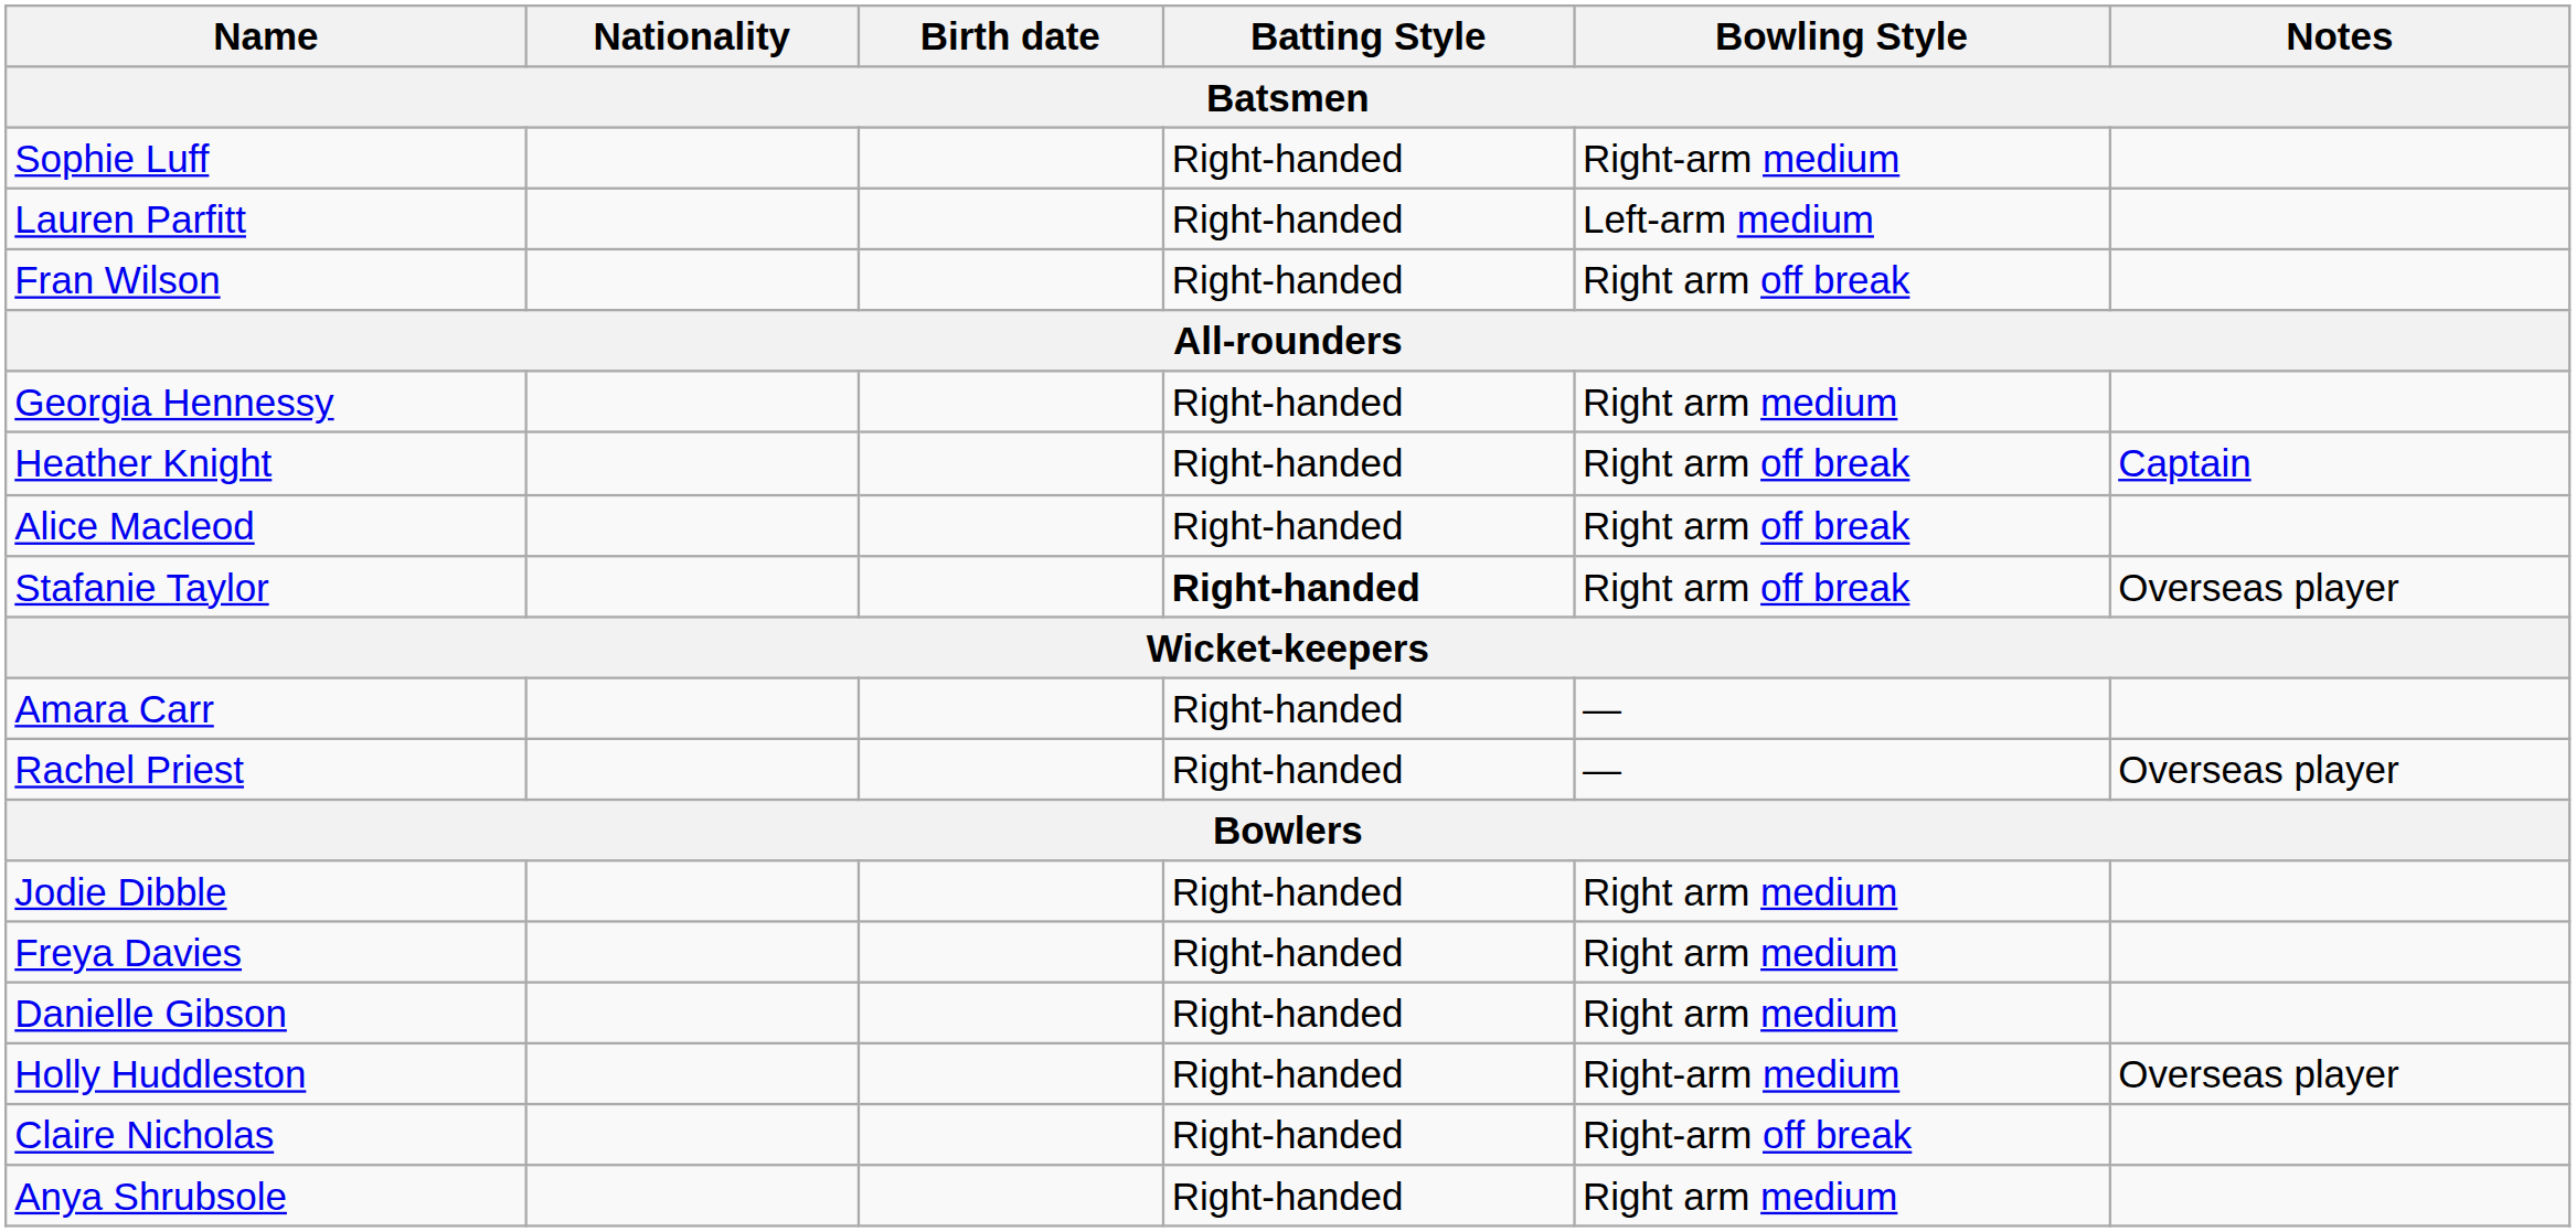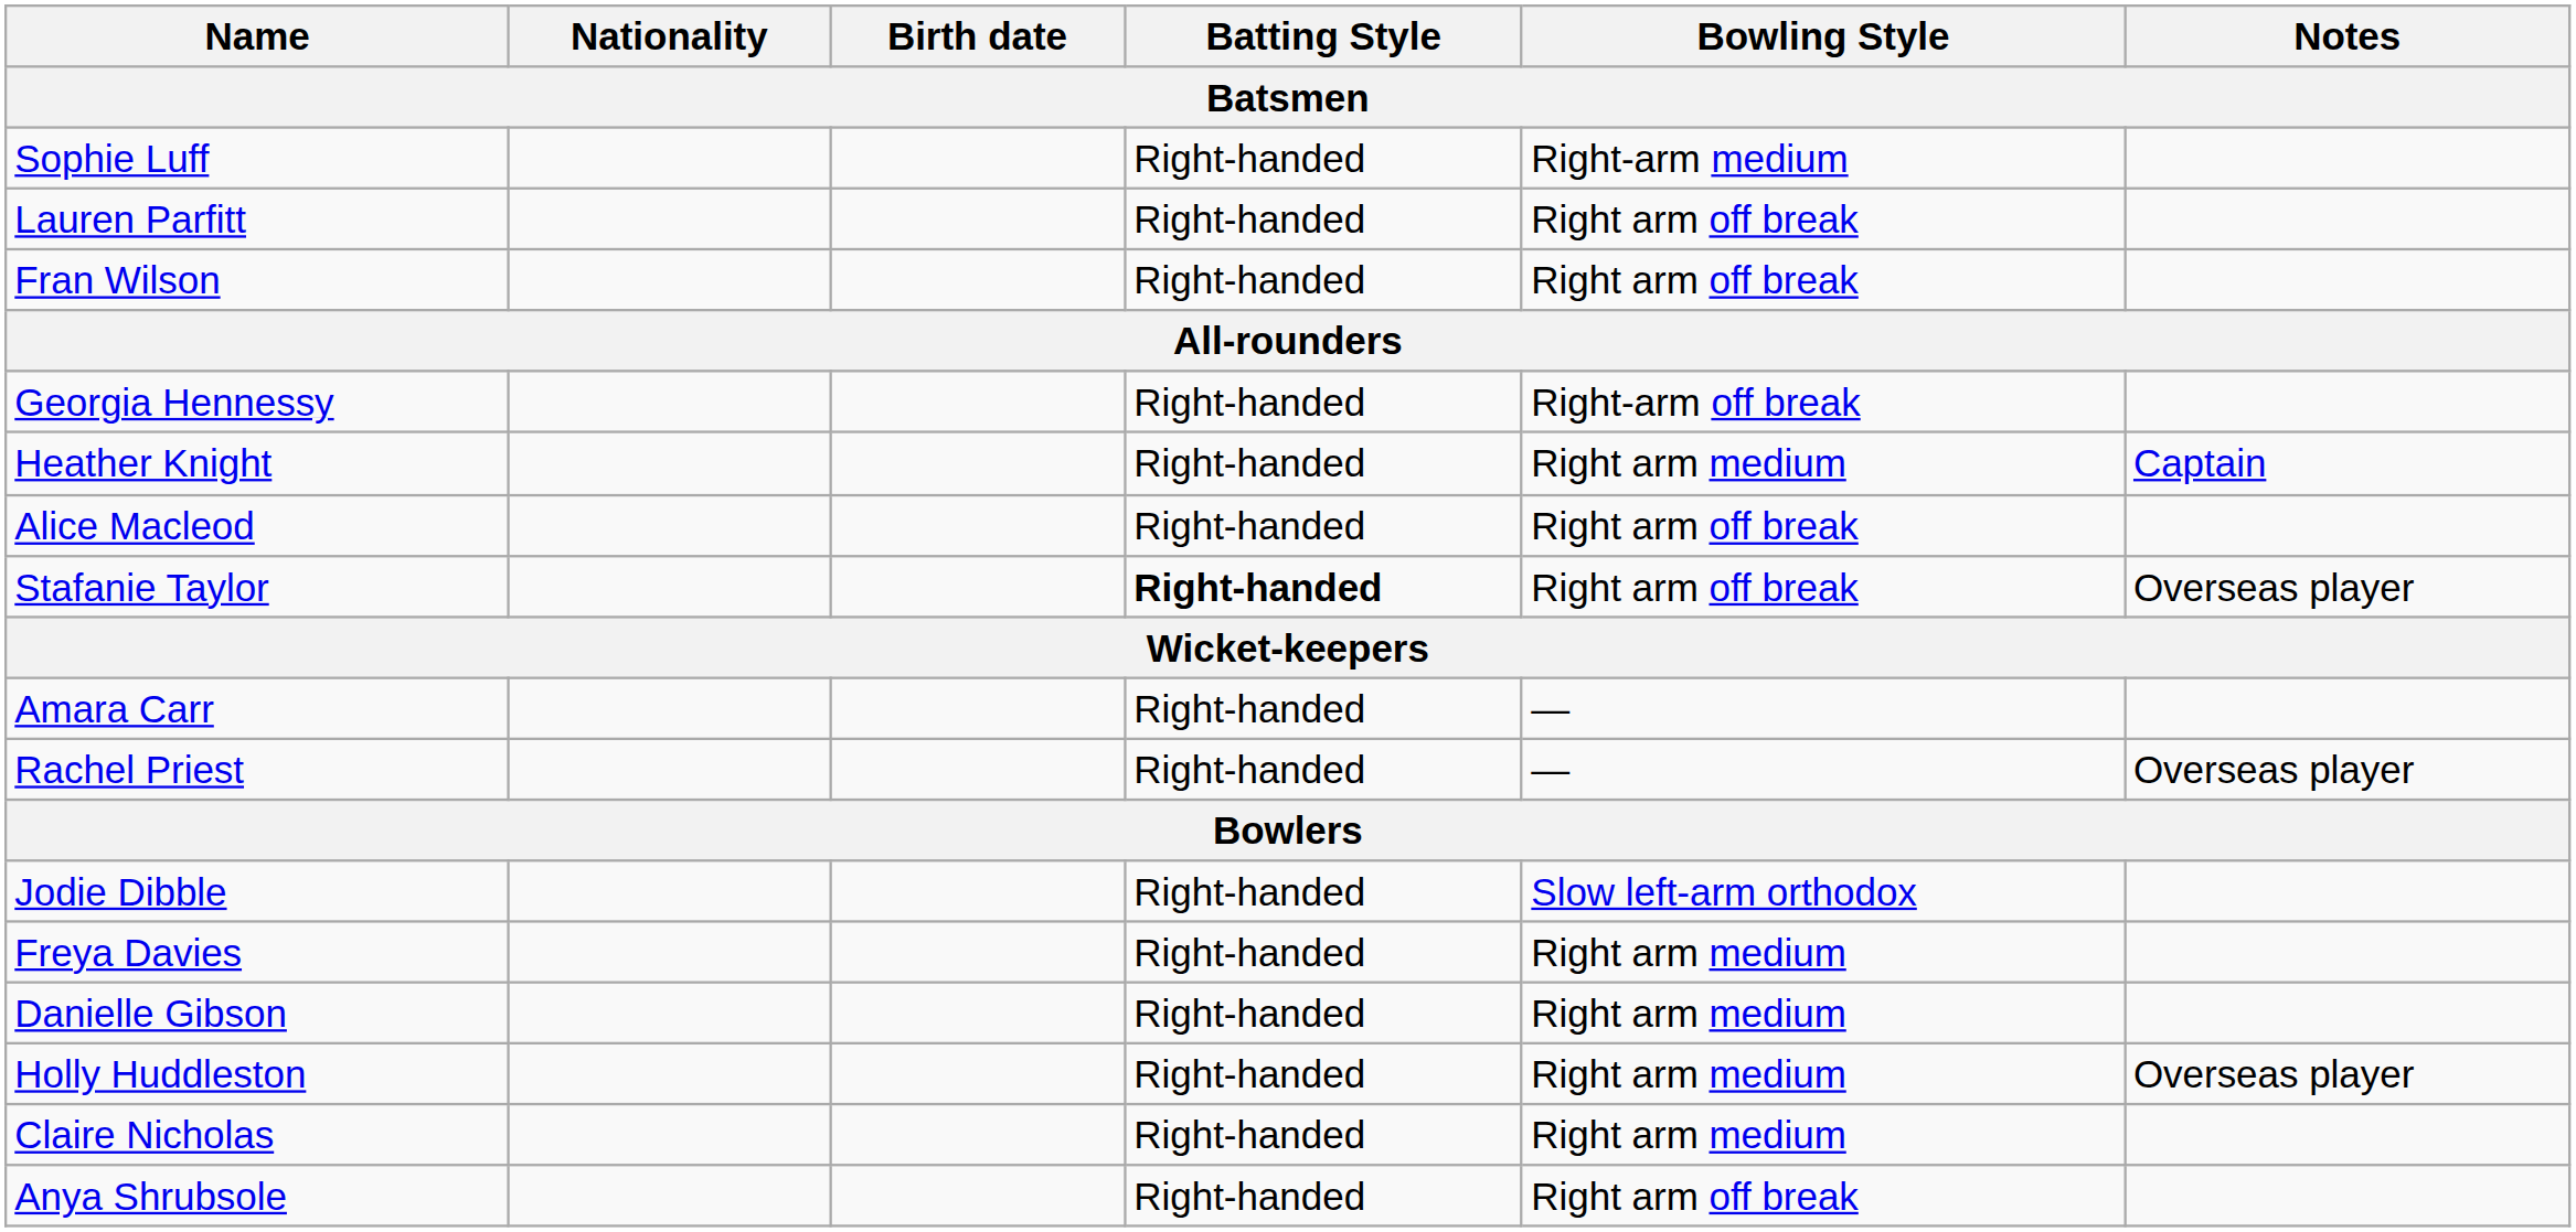Lauren Parfitt | Bowling Style: Left-arm medium -> Right arm off break
Georgia Hennessy | Bowling Style: Right arm medium -> Right-arm off break
Heather Knight | Bowling Style: Right arm off break -> Right arm medium
Jodie Dibble | Bowling Style: Right arm medium -> Slow left-arm orthodox
Holly Huddleston | Bowling Style: Right-arm medium -> Right arm medium
Claire Nicholas | Bowling Style: Right-arm off break -> Right arm medium
Anya Shrubsole | Bowling Style: Right arm medium -> Right arm off break
